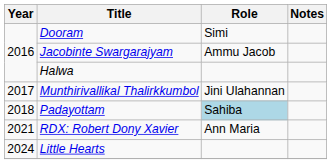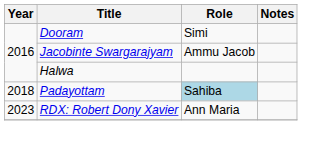- row: 2017 | Munthirivallikal Thalirkkumbol | Jini Ulahannan
RDX: Robert Dony Xavier | Year: 2021 -> 2023
- row: 2024 | Little Hearts
